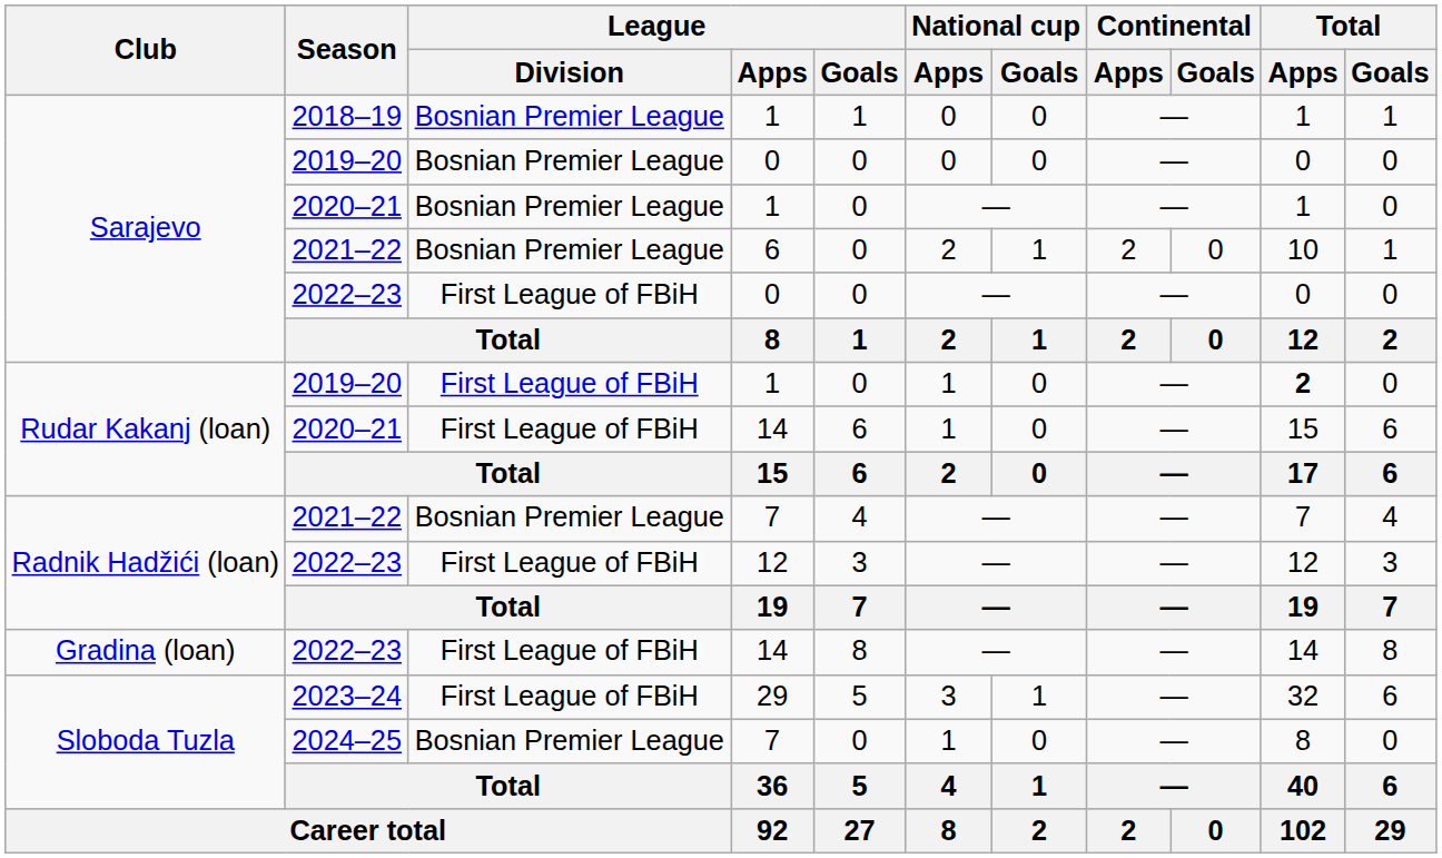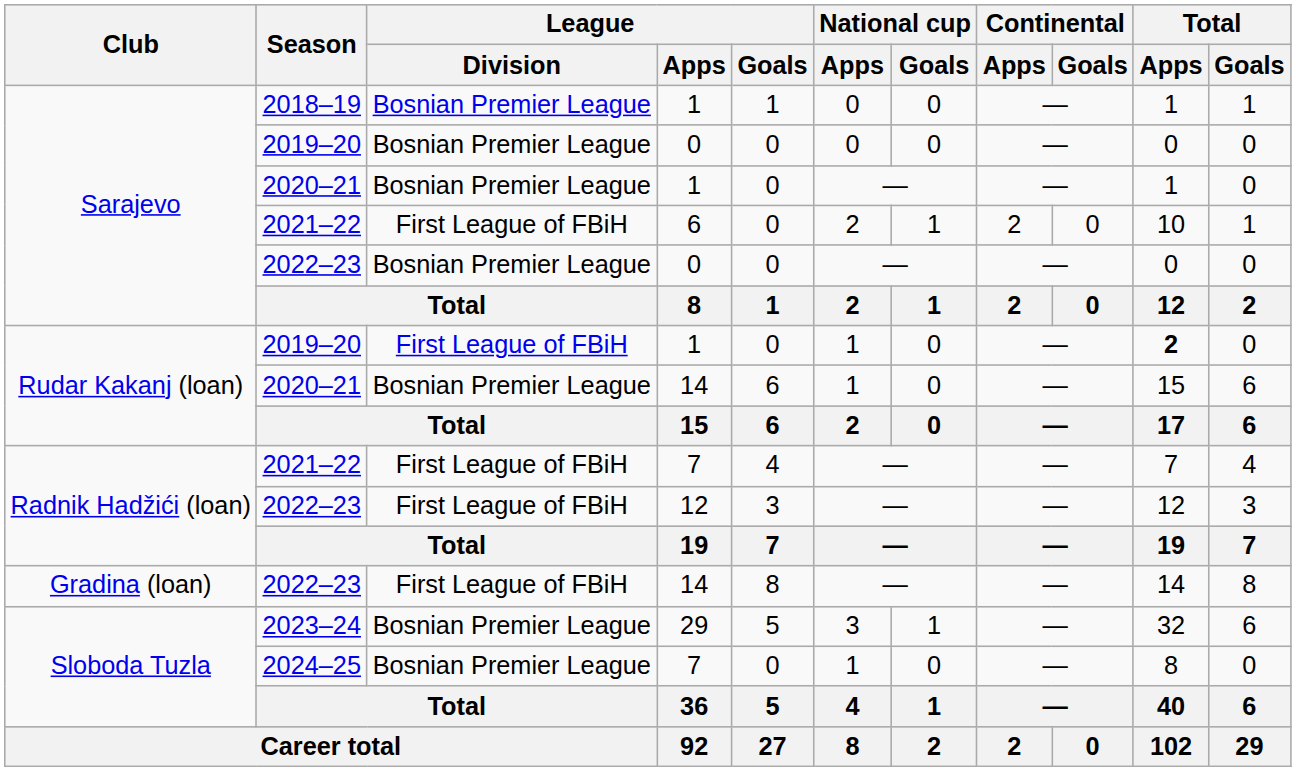2021–22 / 6 | League / Division: Bosnian Premier League -> First League of FBiH
2022–23 / 0 | League / Division: First League of FBiH -> Bosnian Premier League
2020–21 / 14 | League / Division: First League of FBiH -> Bosnian Premier League
2021–22 / 7 | League / Division: Bosnian Premier League -> First League of FBiH
2023–24 | League / Division: First League of FBiH -> Bosnian Premier League
